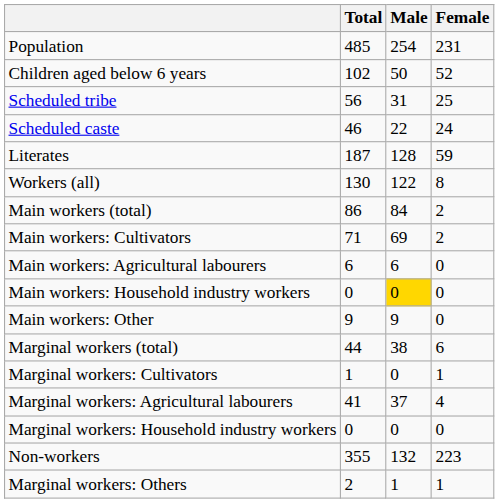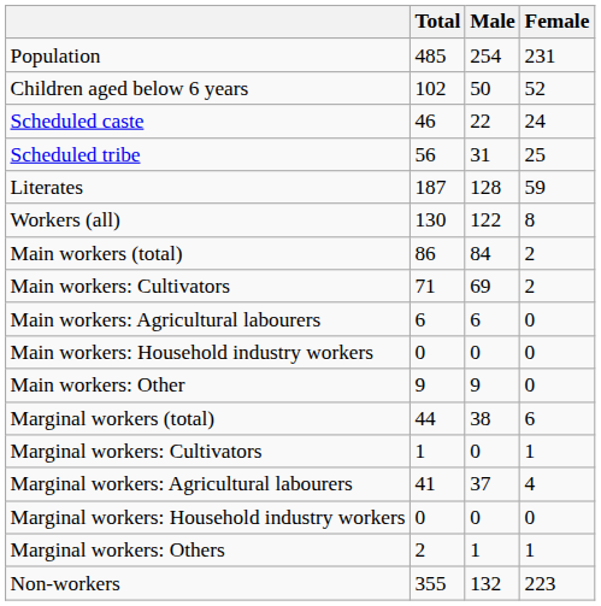rows swapped: Scheduled caste <-> Scheduled tribe
Main workers: Household industry workers | Male: gold background -> no background
rows swapped: Marginal workers: Others <-> Non-workers
